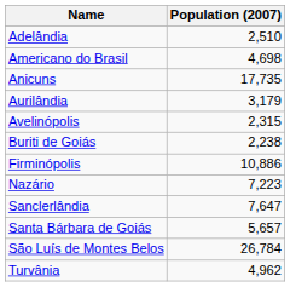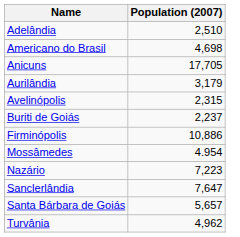Anicuns | Population (2007): 17,735 -> 17,705
Buriti de Goiás | Population (2007): 2,238 -> 2,237
+ row: Mossâmedes | 4.954
- row: São Luís de Montes Belos | 26,784
